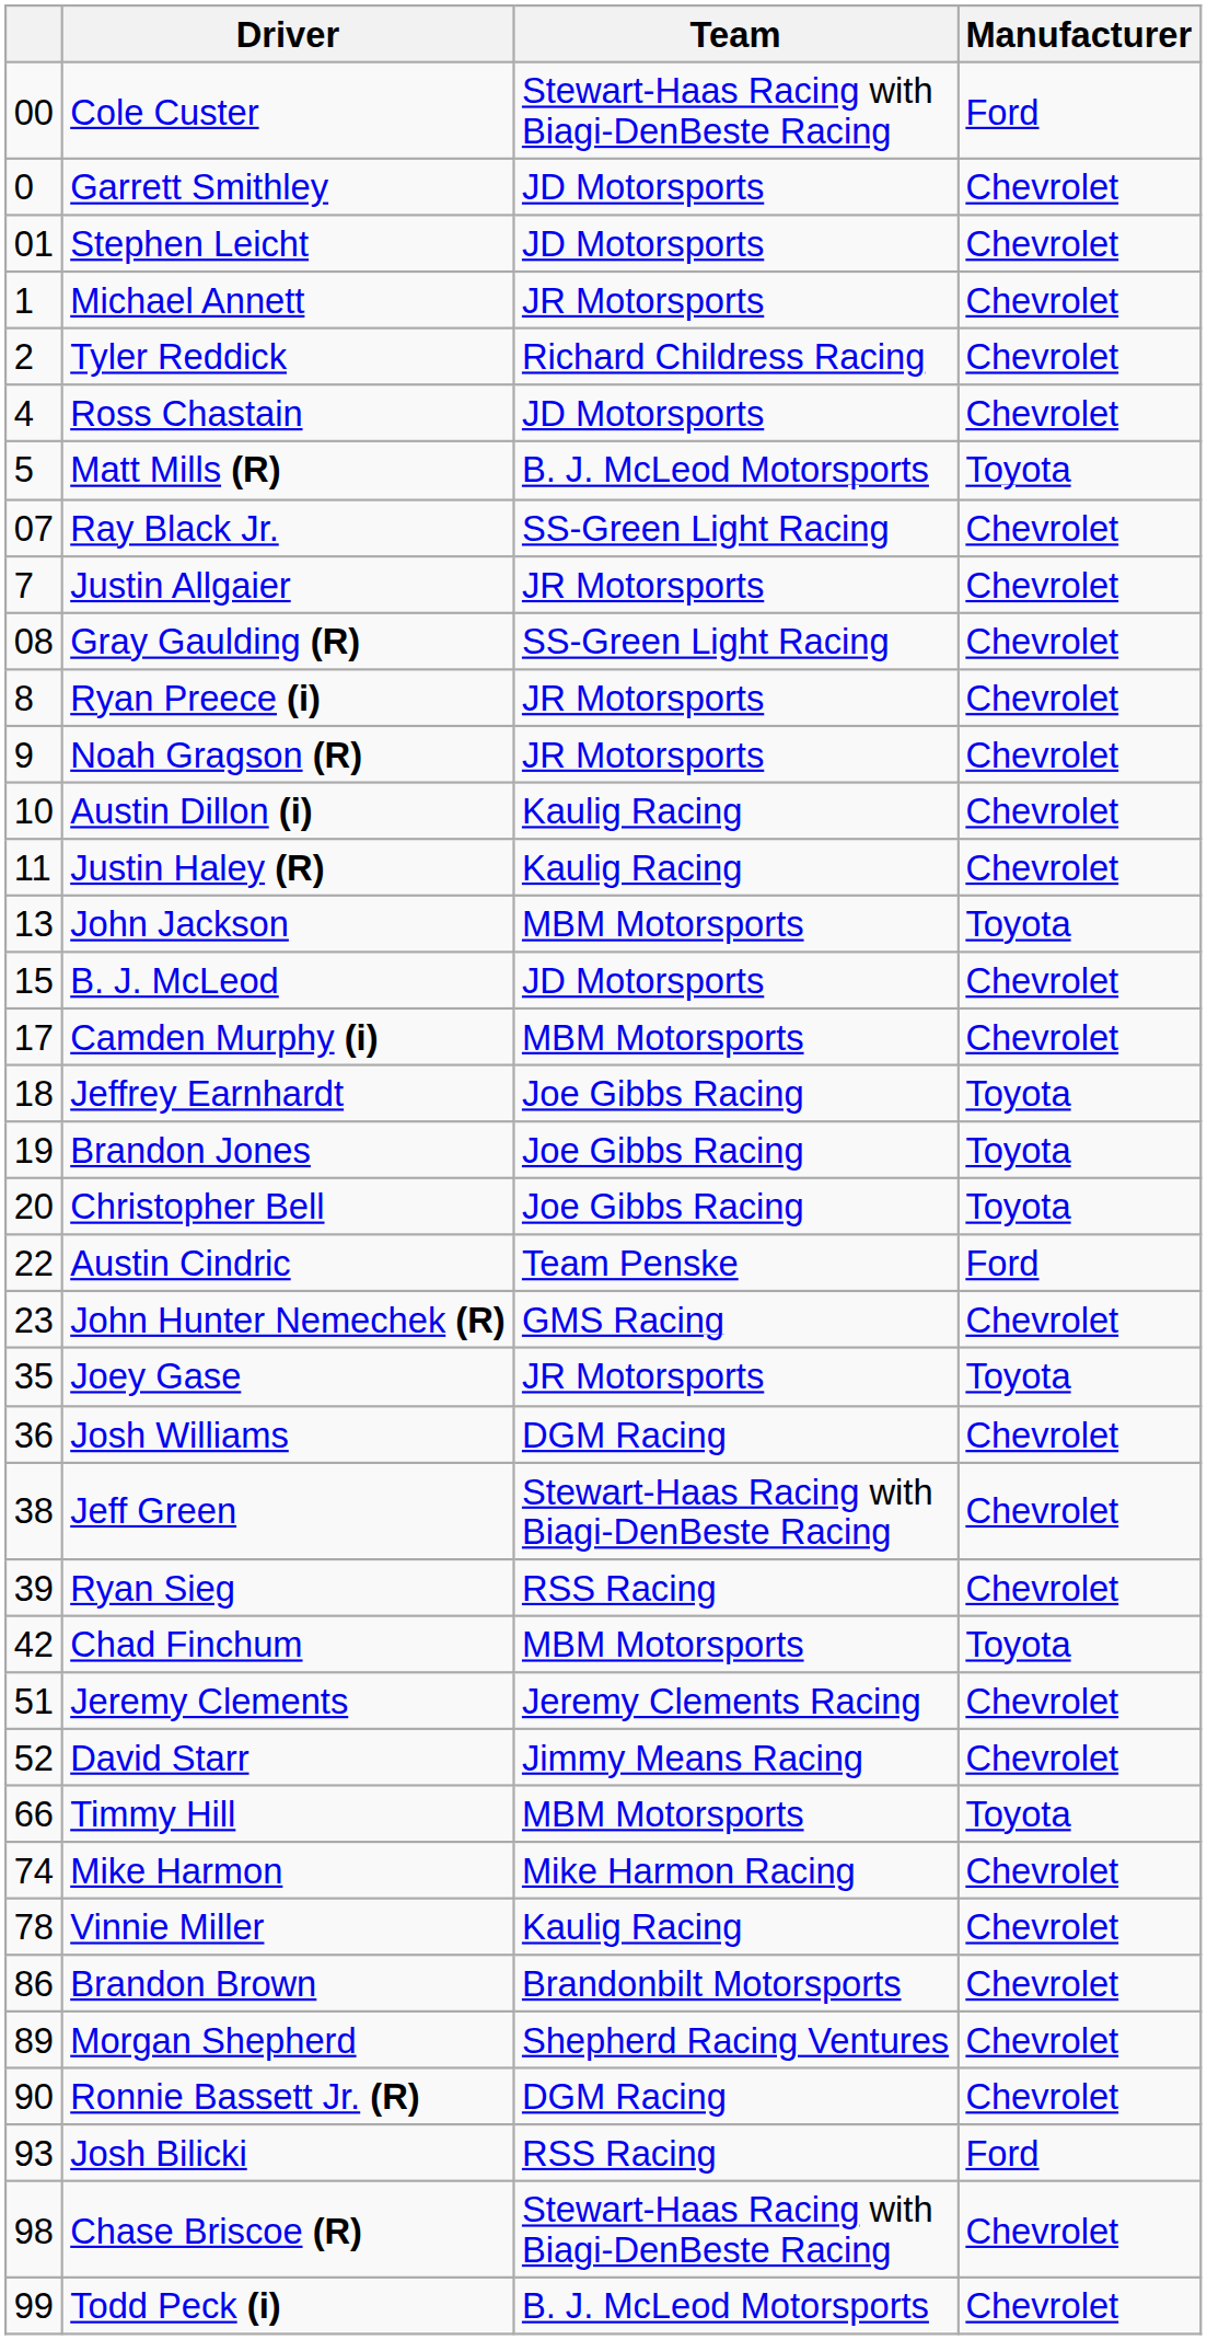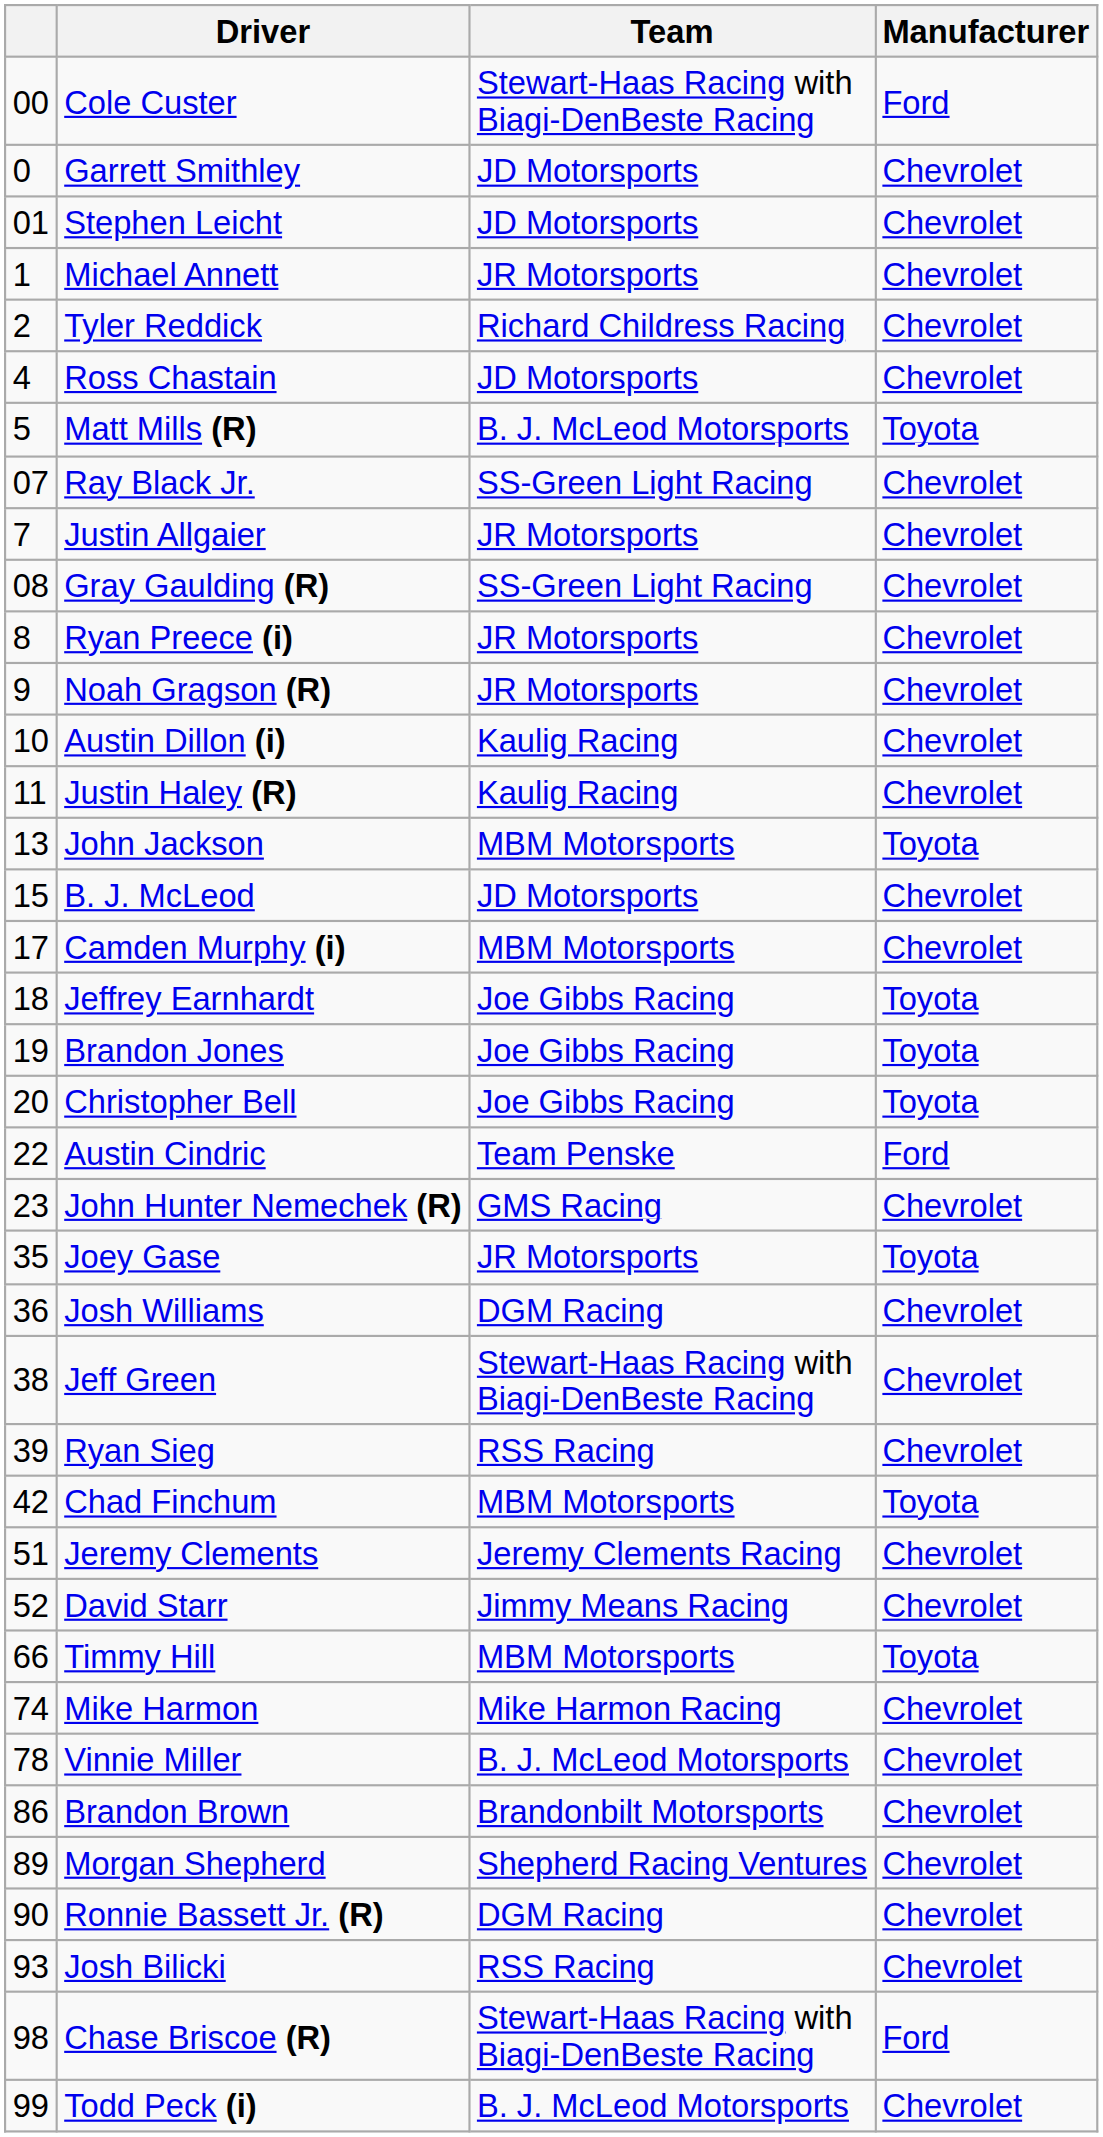Vinnie Miller | Team: Kaulig Racing -> B. J. McLeod Motorsports
Josh Bilicki | Manufacturer: Ford -> Chevrolet
Chase Briscoe (R) | Manufacturer: Chevrolet -> Ford
